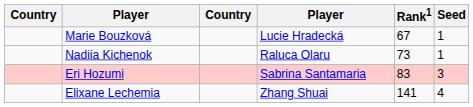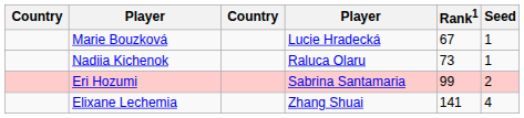Eri Hozumi | Rank1: 83 -> 99
Eri Hozumi | Seed: 3 -> 2
